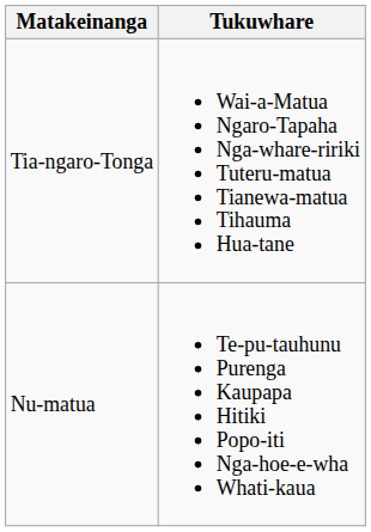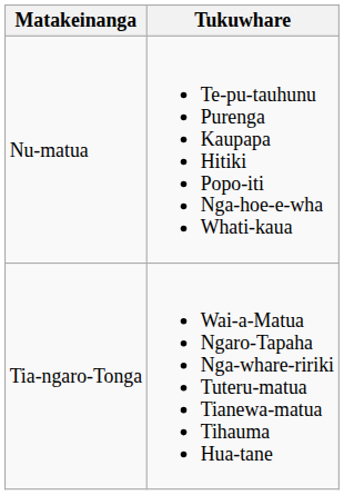rows swapped: Nu-matua <-> Tia-ngaro-Tonga
